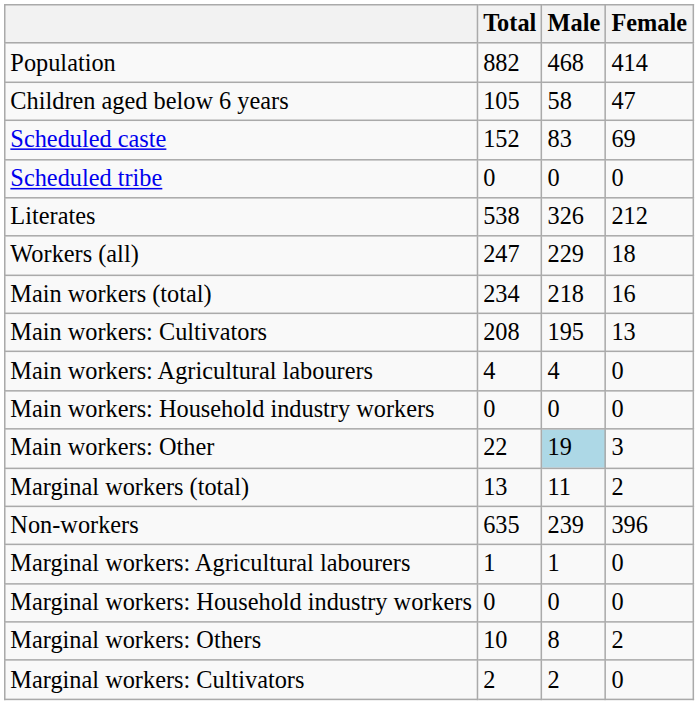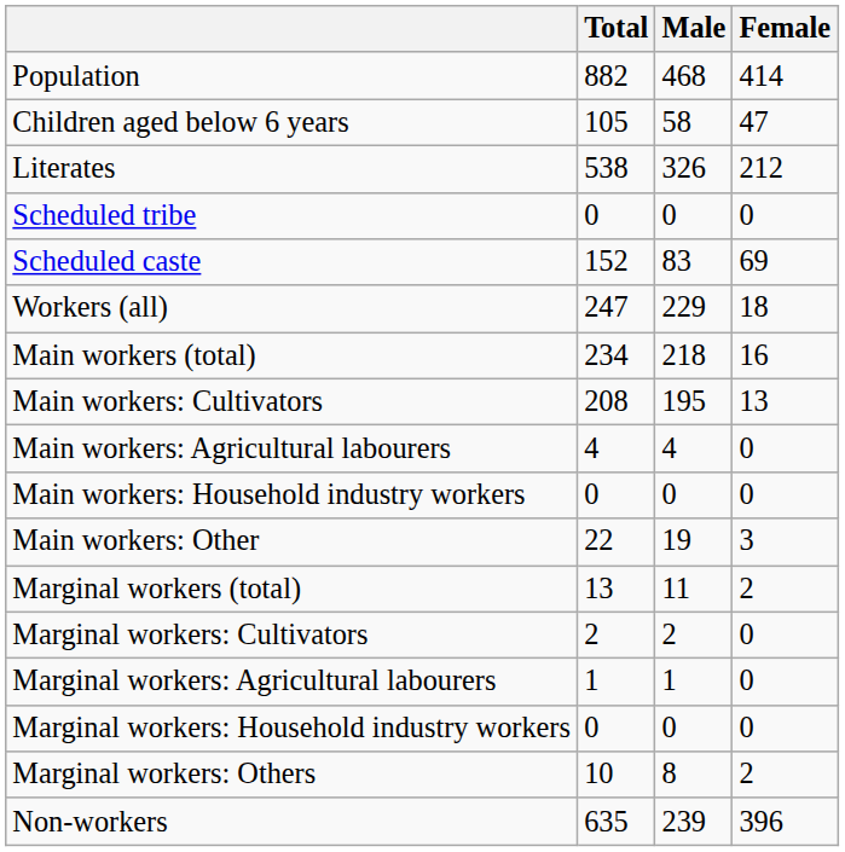rows swapped: Scheduled caste <-> Literates
Main workers: Other | Male: lightblue background -> no background
rows swapped: Marginal workers: Cultivators <-> Non-workers
